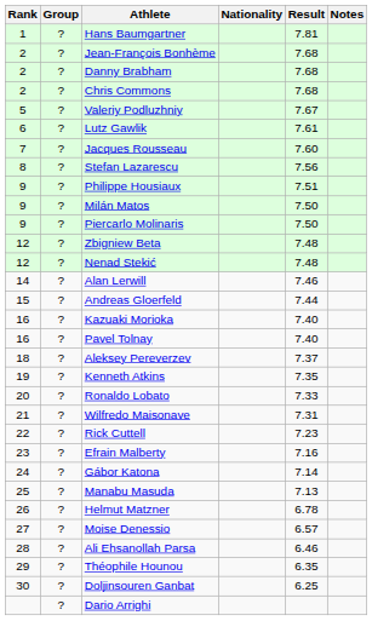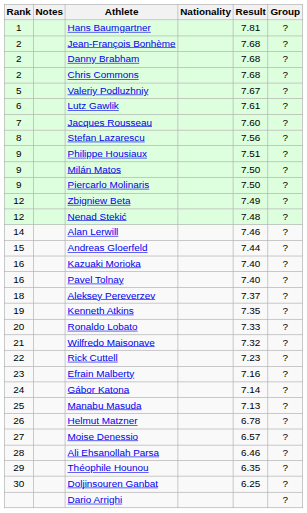columns swapped: Group <-> Notes
Zbigniew Beta | Result: 7.48 -> 7.49
Wilfredo Maisonave | Result: 7.31 -> 7.32
